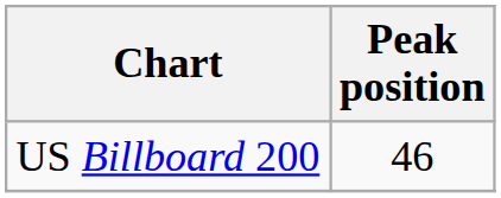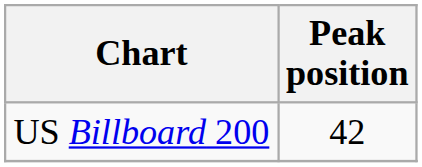US Billboard 200 | Peak position: 46 -> 42
